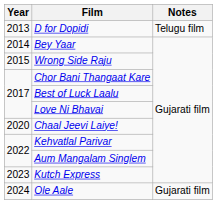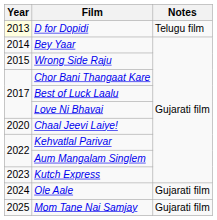D for Dopidi | Year: no background -> lightyellow background
+ row: 2025 | Mom Tane Nai Samjay | Gujarati film
